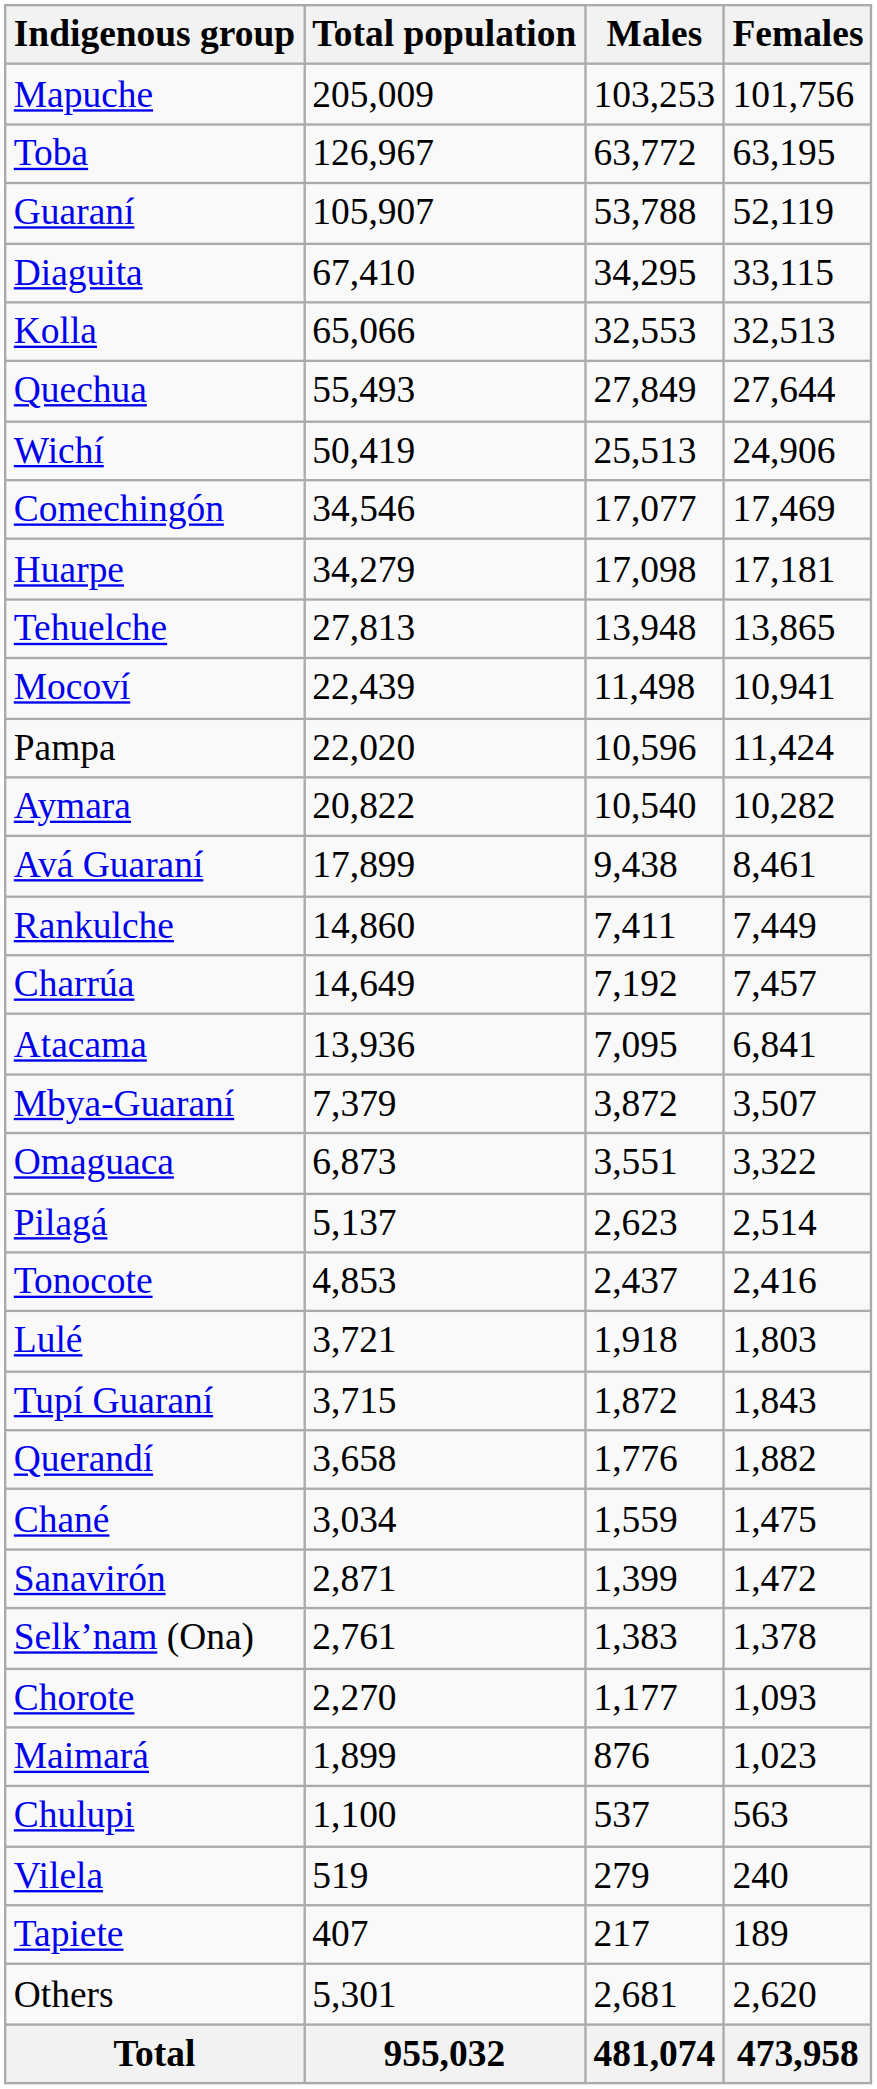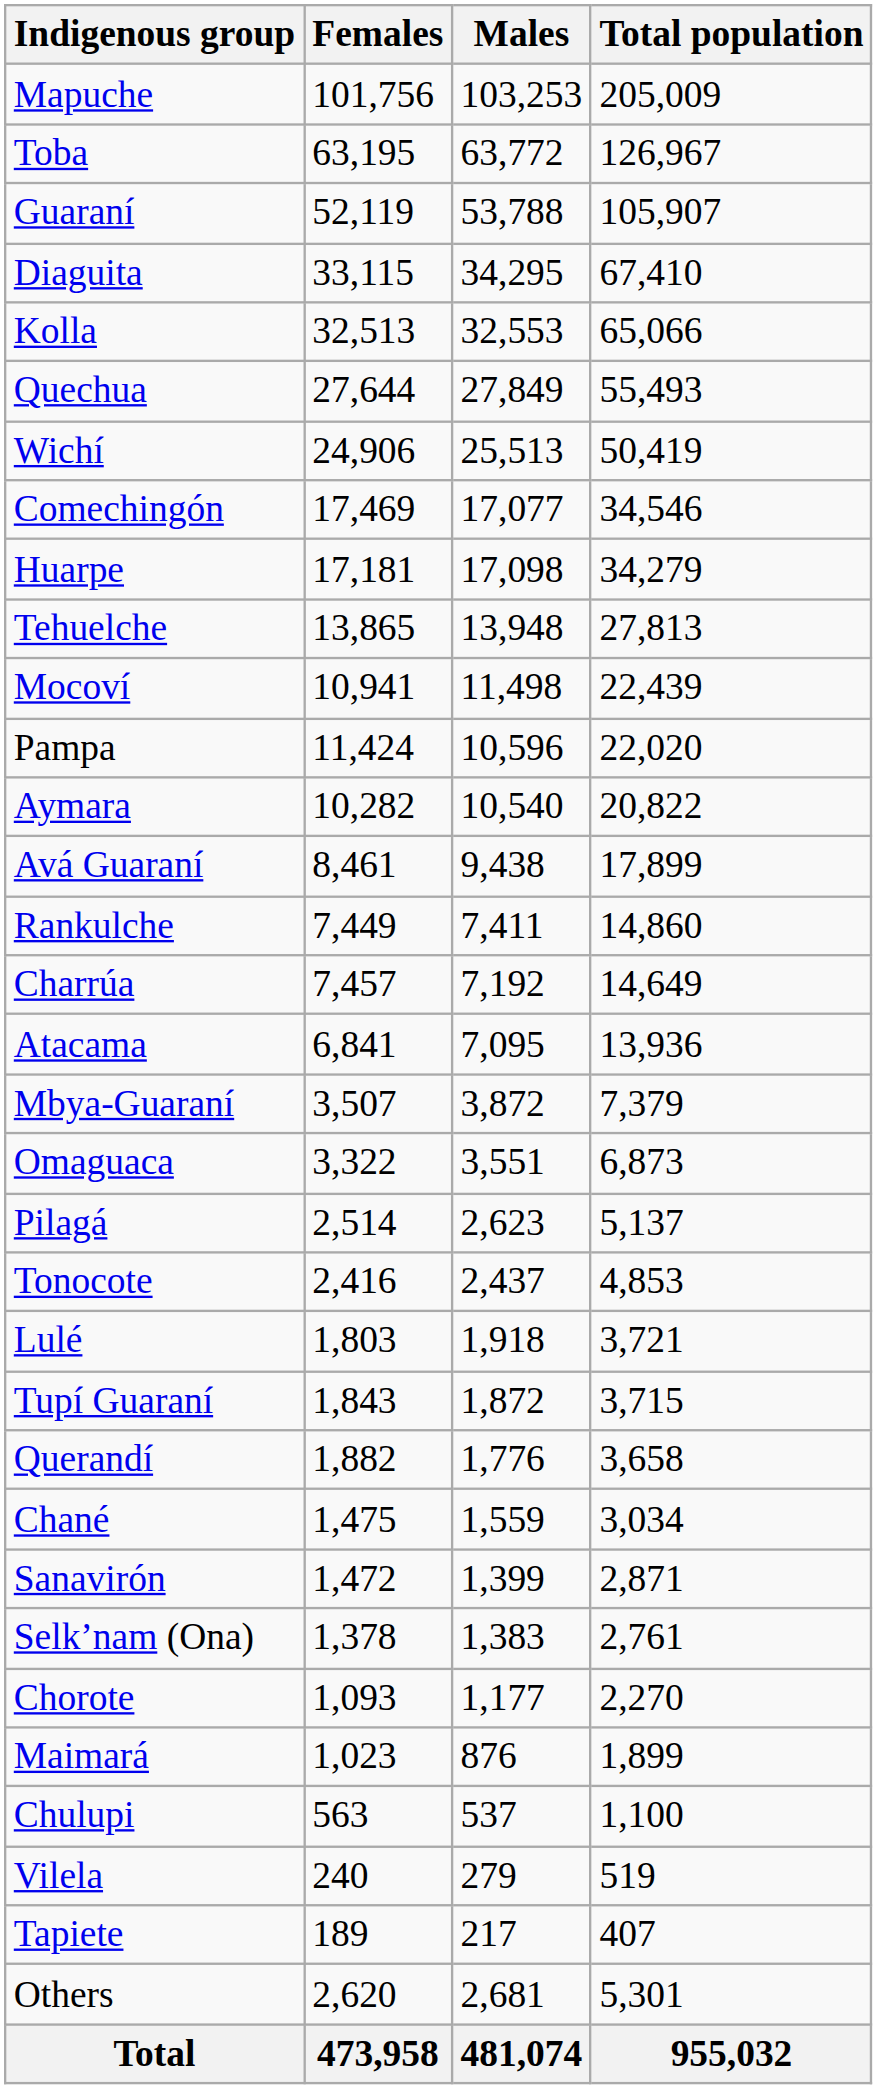columns swapped: Total population <-> Females
